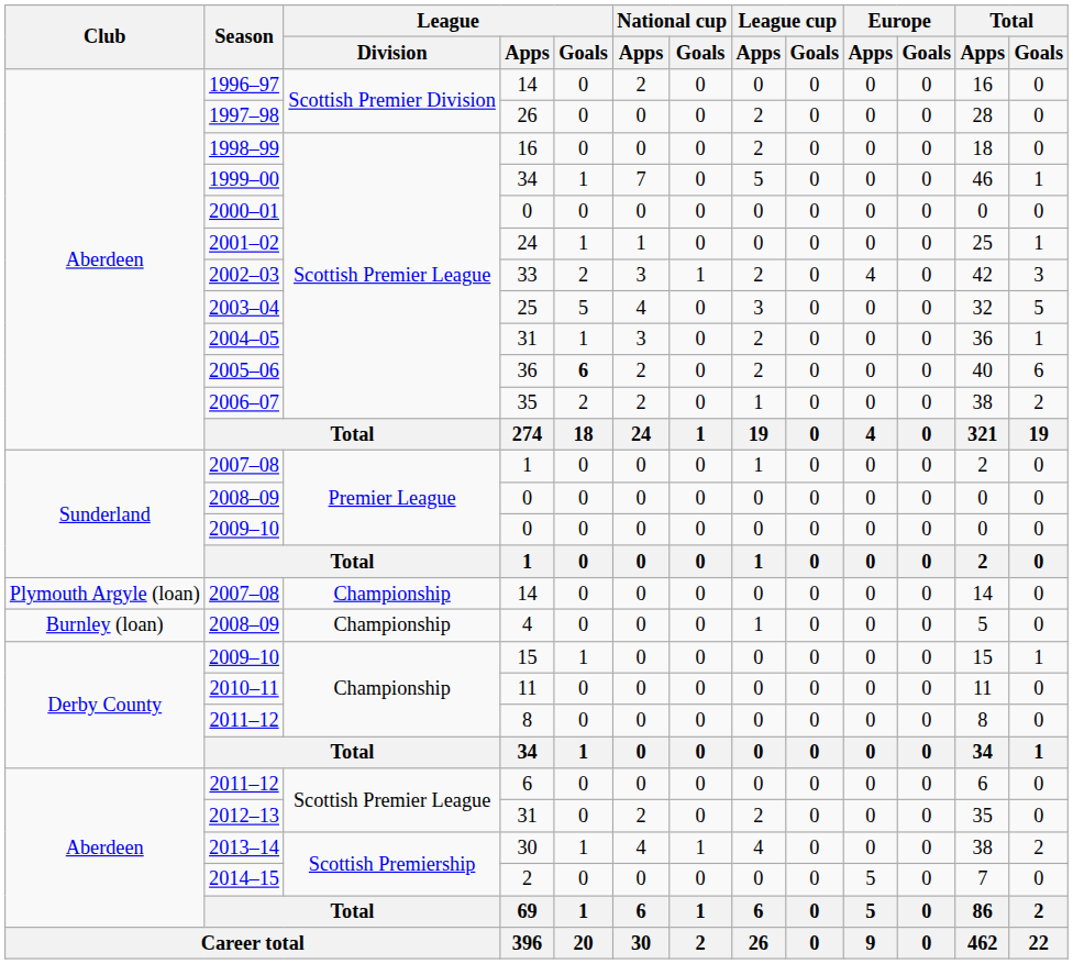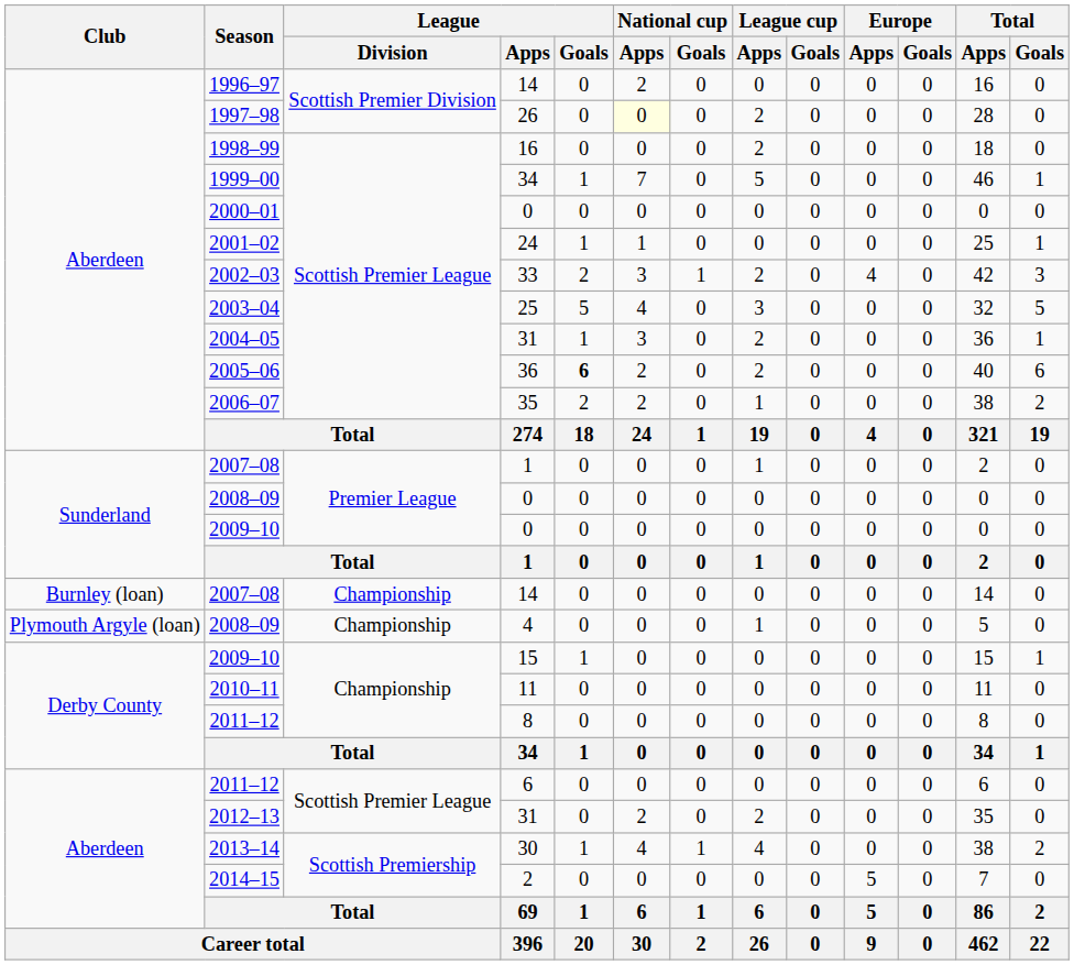1997–98 | National cup / Apps: no background -> lightyellow background
2007–08 / 14 | Club: Plymouth Argyle (loan) -> Burnley (loan)
2008–09 / 4 | Club: Burnley (loan) -> Plymouth Argyle (loan)
